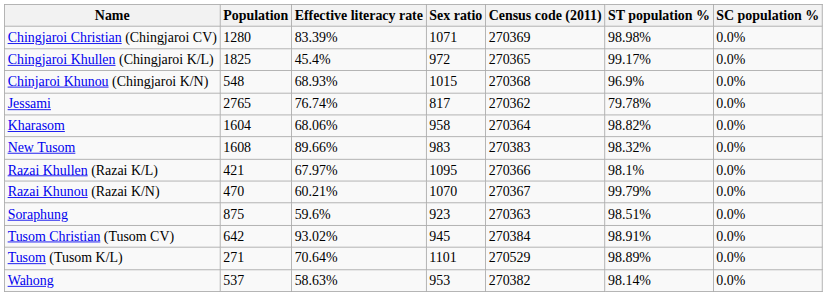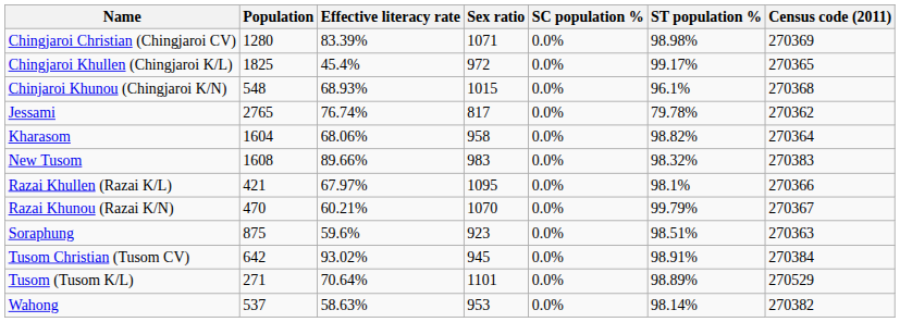columns swapped: SC population % <-> Census code (2011)
Chinjaroi Khunou (Chingjaroi K/N) | ST population %: 96.9% -> 96.1%
